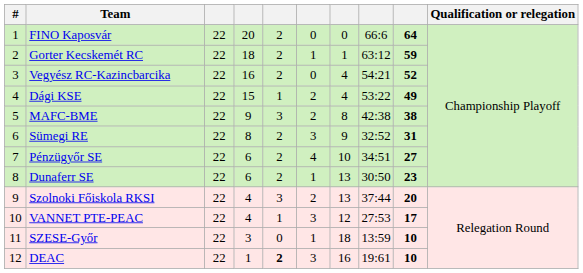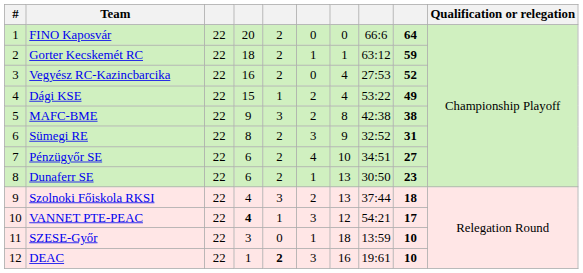Vegyész RC-Kazincbarcika | column 8: 54:21 -> 27:53
Szolnoki Főiskola RKSI | column 9: 20 -> 18
VANNET PTE-PEAC | column 4: normal -> bold
VANNET PTE-PEAC | column 8: 27:53 -> 54:21
